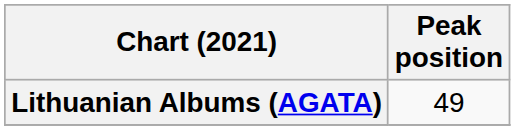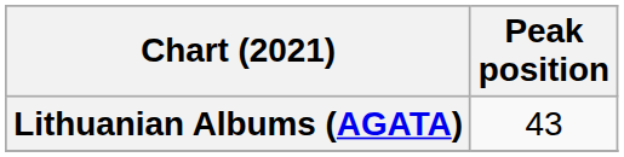Lithuanian Albums (AGATA) | Peak position: 49 -> 43
